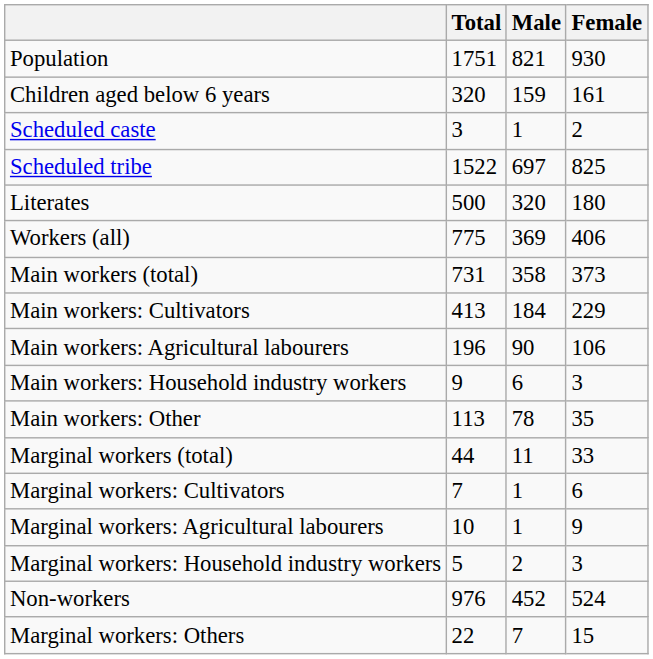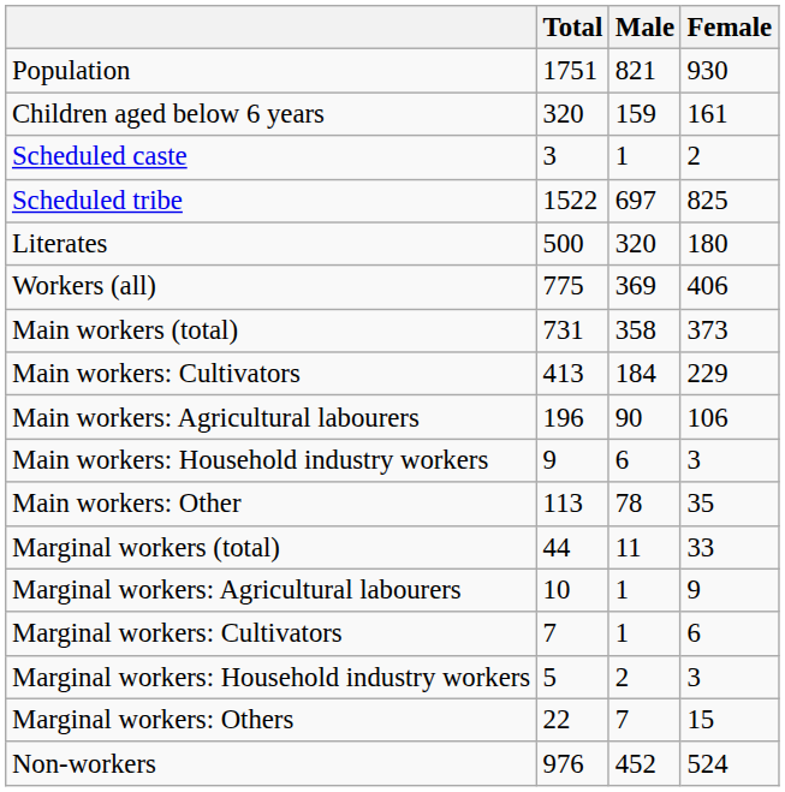rows swapped: Marginal workers: Cultivators <-> Marginal workers: Agricultural labourers
rows swapped: Marginal workers: Others <-> Non-workers
